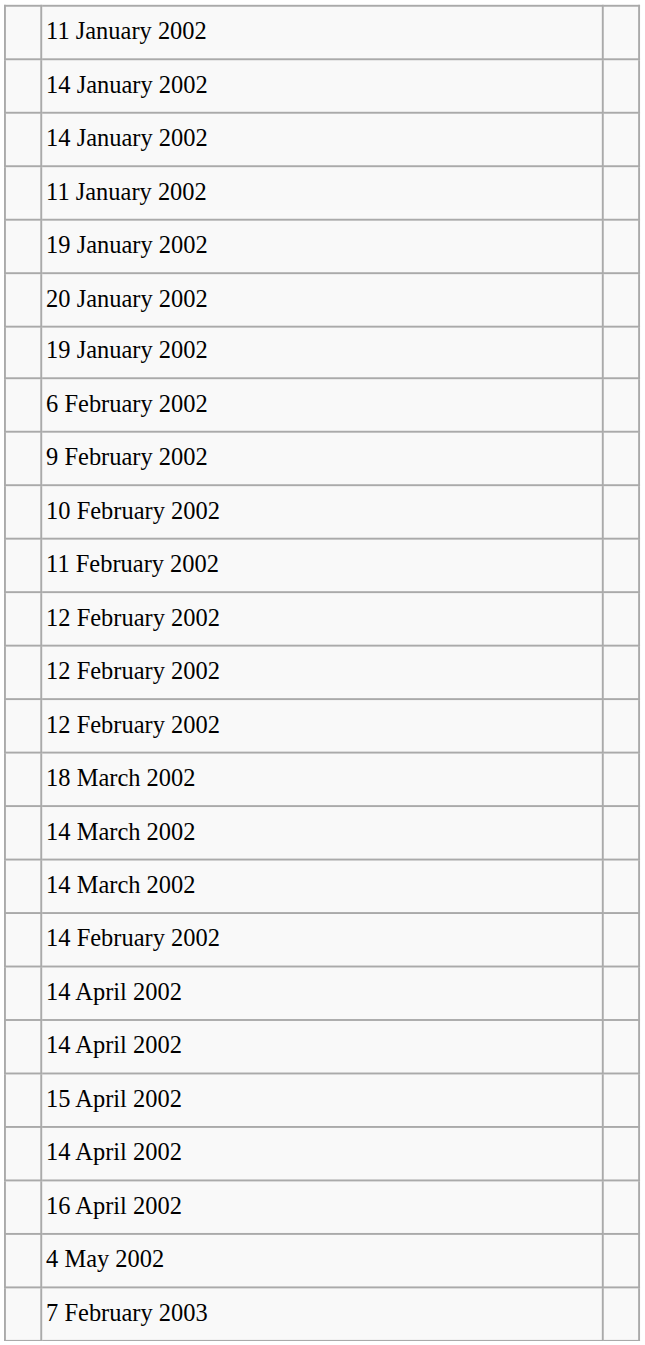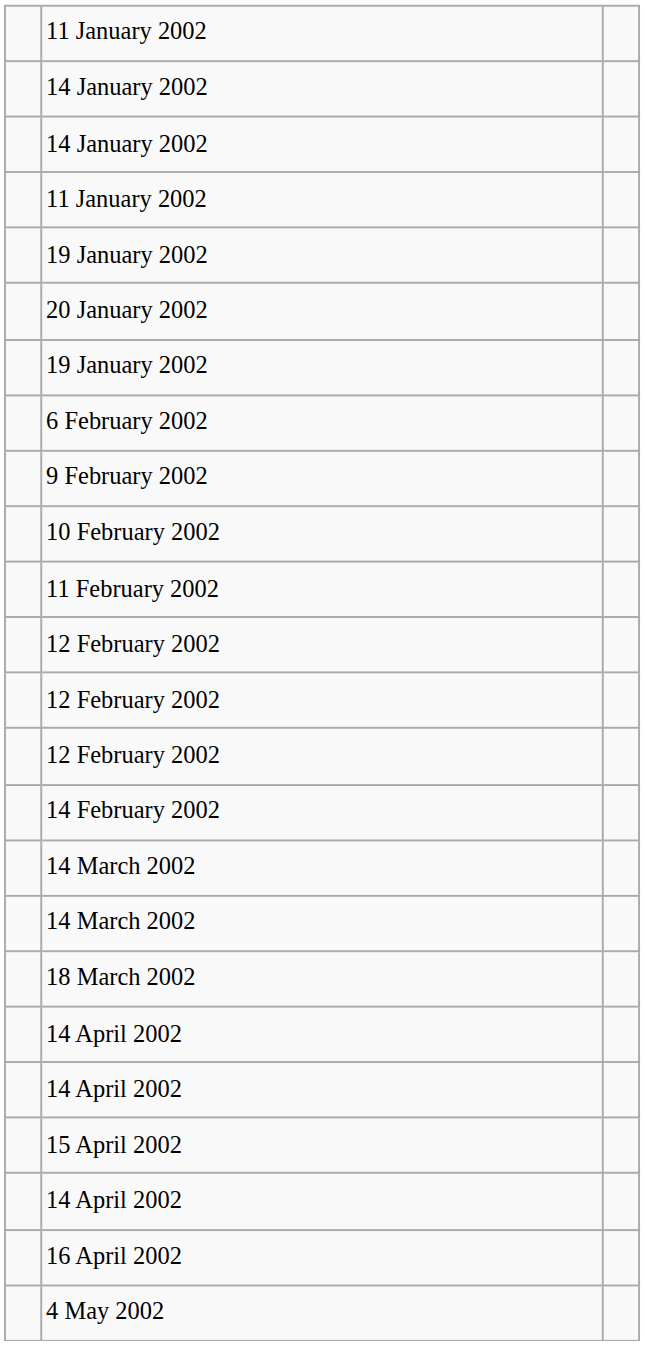rows swapped: 14 February 2002 <-> 18 March 2002
- row: 7 February 2003
